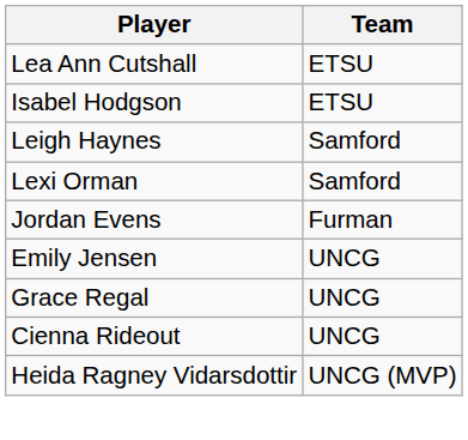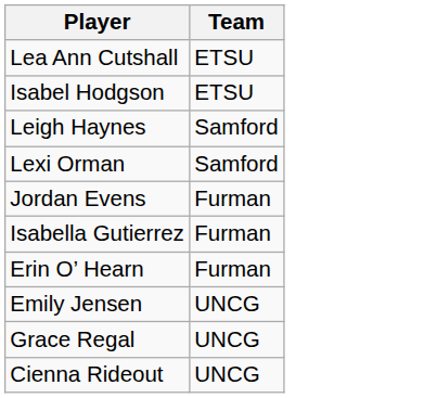+ row: Isabella Gutierrez | Furman
+ row: Erin O’ Hearn | Furman
- row: Heida Ragney Vidarsdottir | UNCG (MVP)
